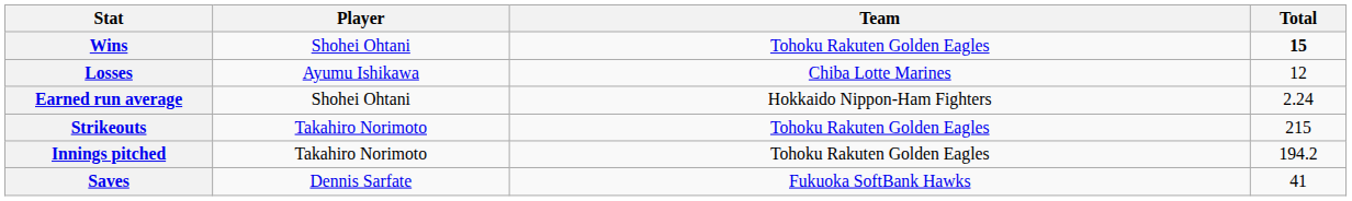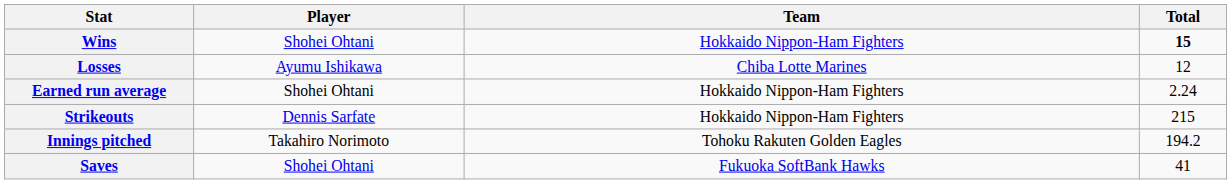Wins | Team: Tohoku Rakuten Golden Eagles -> Hokkaido Nippon-Ham Fighters
Strikeouts | Player: Takahiro Norimoto -> Dennis Sarfate
Strikeouts | Team: Tohoku Rakuten Golden Eagles -> Hokkaido Nippon-Ham Fighters
Saves | Player: Dennis Sarfate -> Shohei Ohtani
